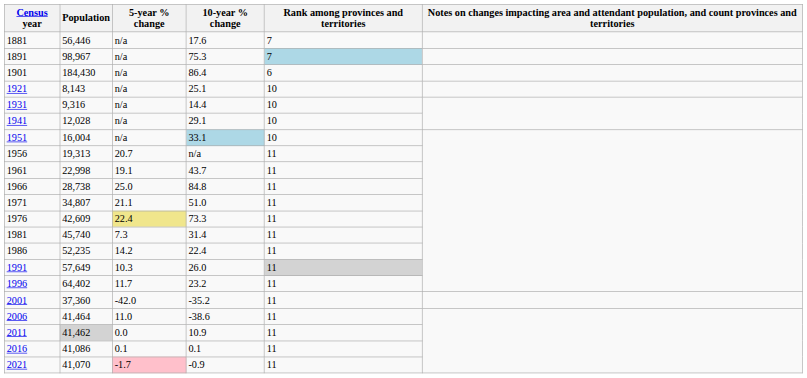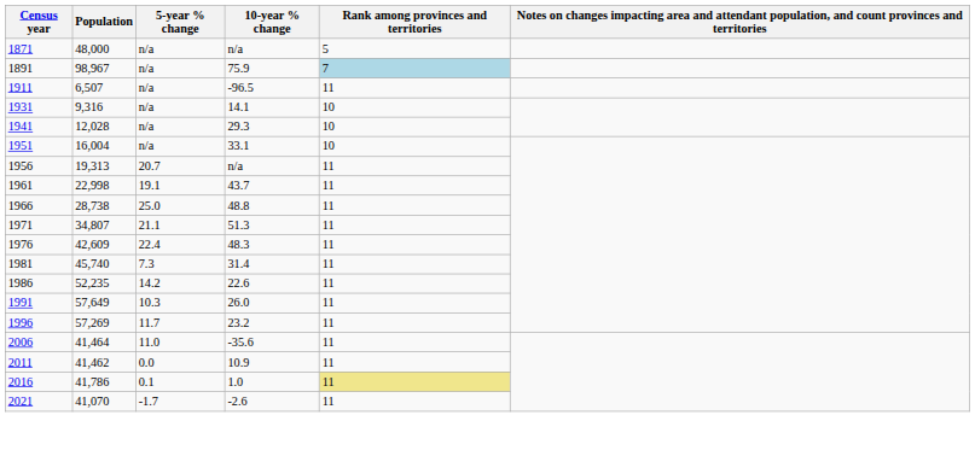+ row: 1871 | 48,000 | n/a | n/a | 5
- row: 1881 | 56,446 | n/a | 17.6 | 7
1891 | 10-year % change: 75.3 -> 75.9
- row: 1901 | 184,430 | n/a | 86.4 | 6
+ row: 1911 | 6,507 | n/a | -96.5 | 11
- row: 1921 | 8,143 | n/a | 25.1 | 10
1931 | 10-year % change: 14.4 -> 14.1
1941 | 10-year % change: 29.1 -> 29.3
1951 | 10-year % change: lightblue background -> no background
1966 | 10-year % change: 84.8 -> 48.8
1971 | 10-year % change: 51.0 -> 51.3
1976 | 5-year % change: khaki background -> no background
1976 | 10-year % change: 73.3 -> 48.3
1986 | 10-year % change: 22.4 -> 22.6
1991 | Rank among provinces and territories: lightgrey background -> no background
1996 | Population: 64,402 -> 57,269
- row: 2001 | 37,360 | -42.0 | -35.2 | 11
2006 | 10-year % change: -38.6 -> -35.6
2011 | Population: lightgrey background -> no background
2016 | Population: 41,086 -> 41,786
2016 | 10-year % change: 0.1 -> 1.0
2016 | Rank among provinces and territories: no background -> khaki background
2021 | 5-year % change: pink background -> no background
2021 | 10-year % change: -0.9 -> -2.6
